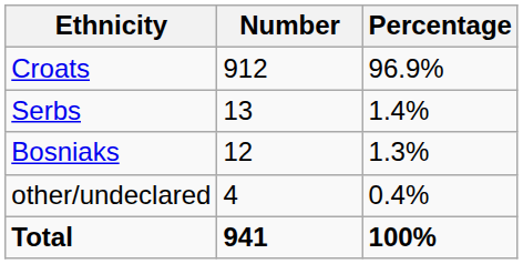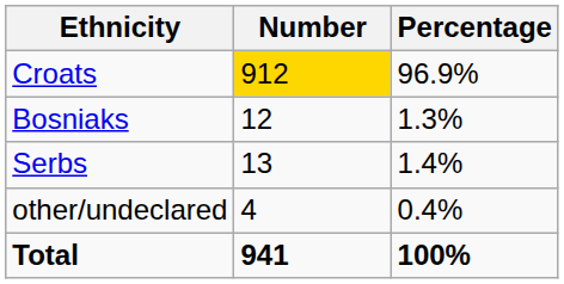Croats | Number: no background -> gold background
rows swapped: Serbs <-> Bosniaks
